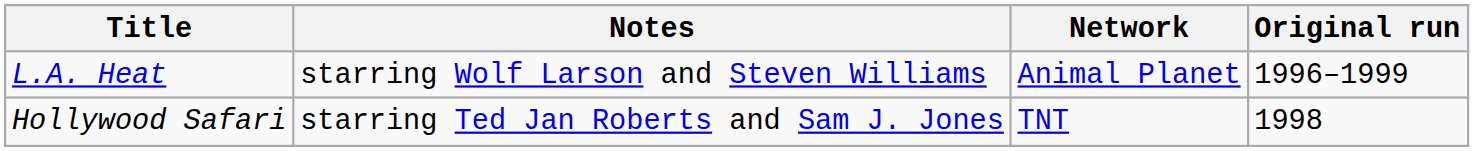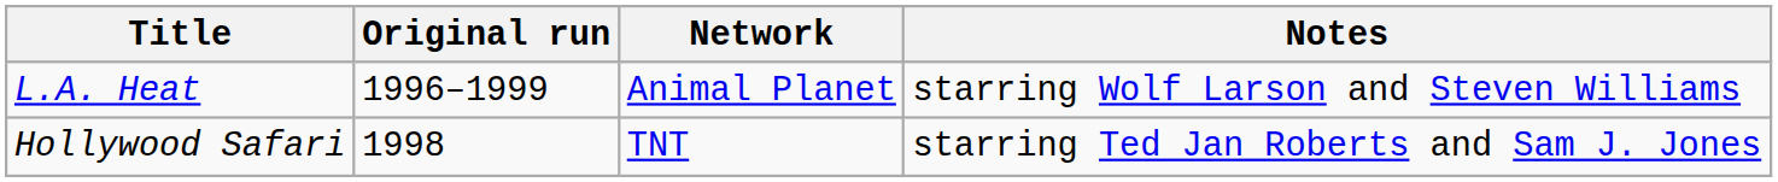columns swapped: Original run <-> Notes
